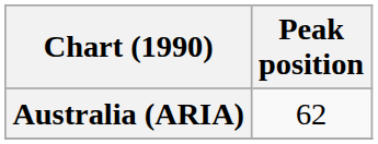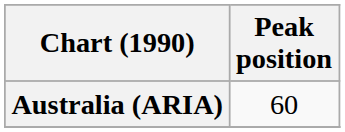Australia (ARIA) | Peak position: 62 -> 60
